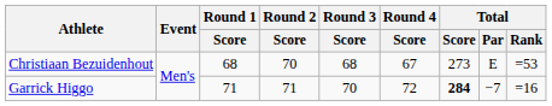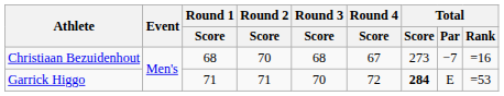Christiaan Bezuidenhout | Total / Par: E -> −7
Christiaan Bezuidenhout | Total / Rank: =53 -> =16
Garrick Higgo | Total / Par: −7 -> E
Garrick Higgo | Total / Rank: =16 -> =53
